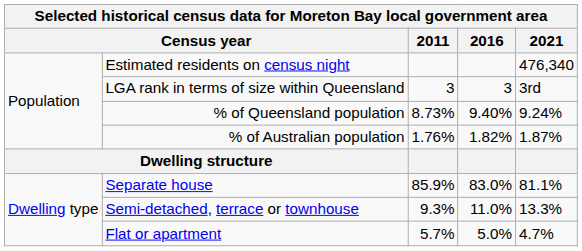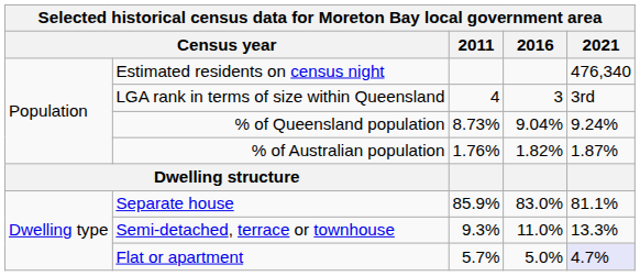LGA rank in terms of size within Queensland | 2011: 3 -> 4
% of Queensland population | 2016: 9.40% -> 9.04%
Flat or apartment | 2021: no background -> lavender background
